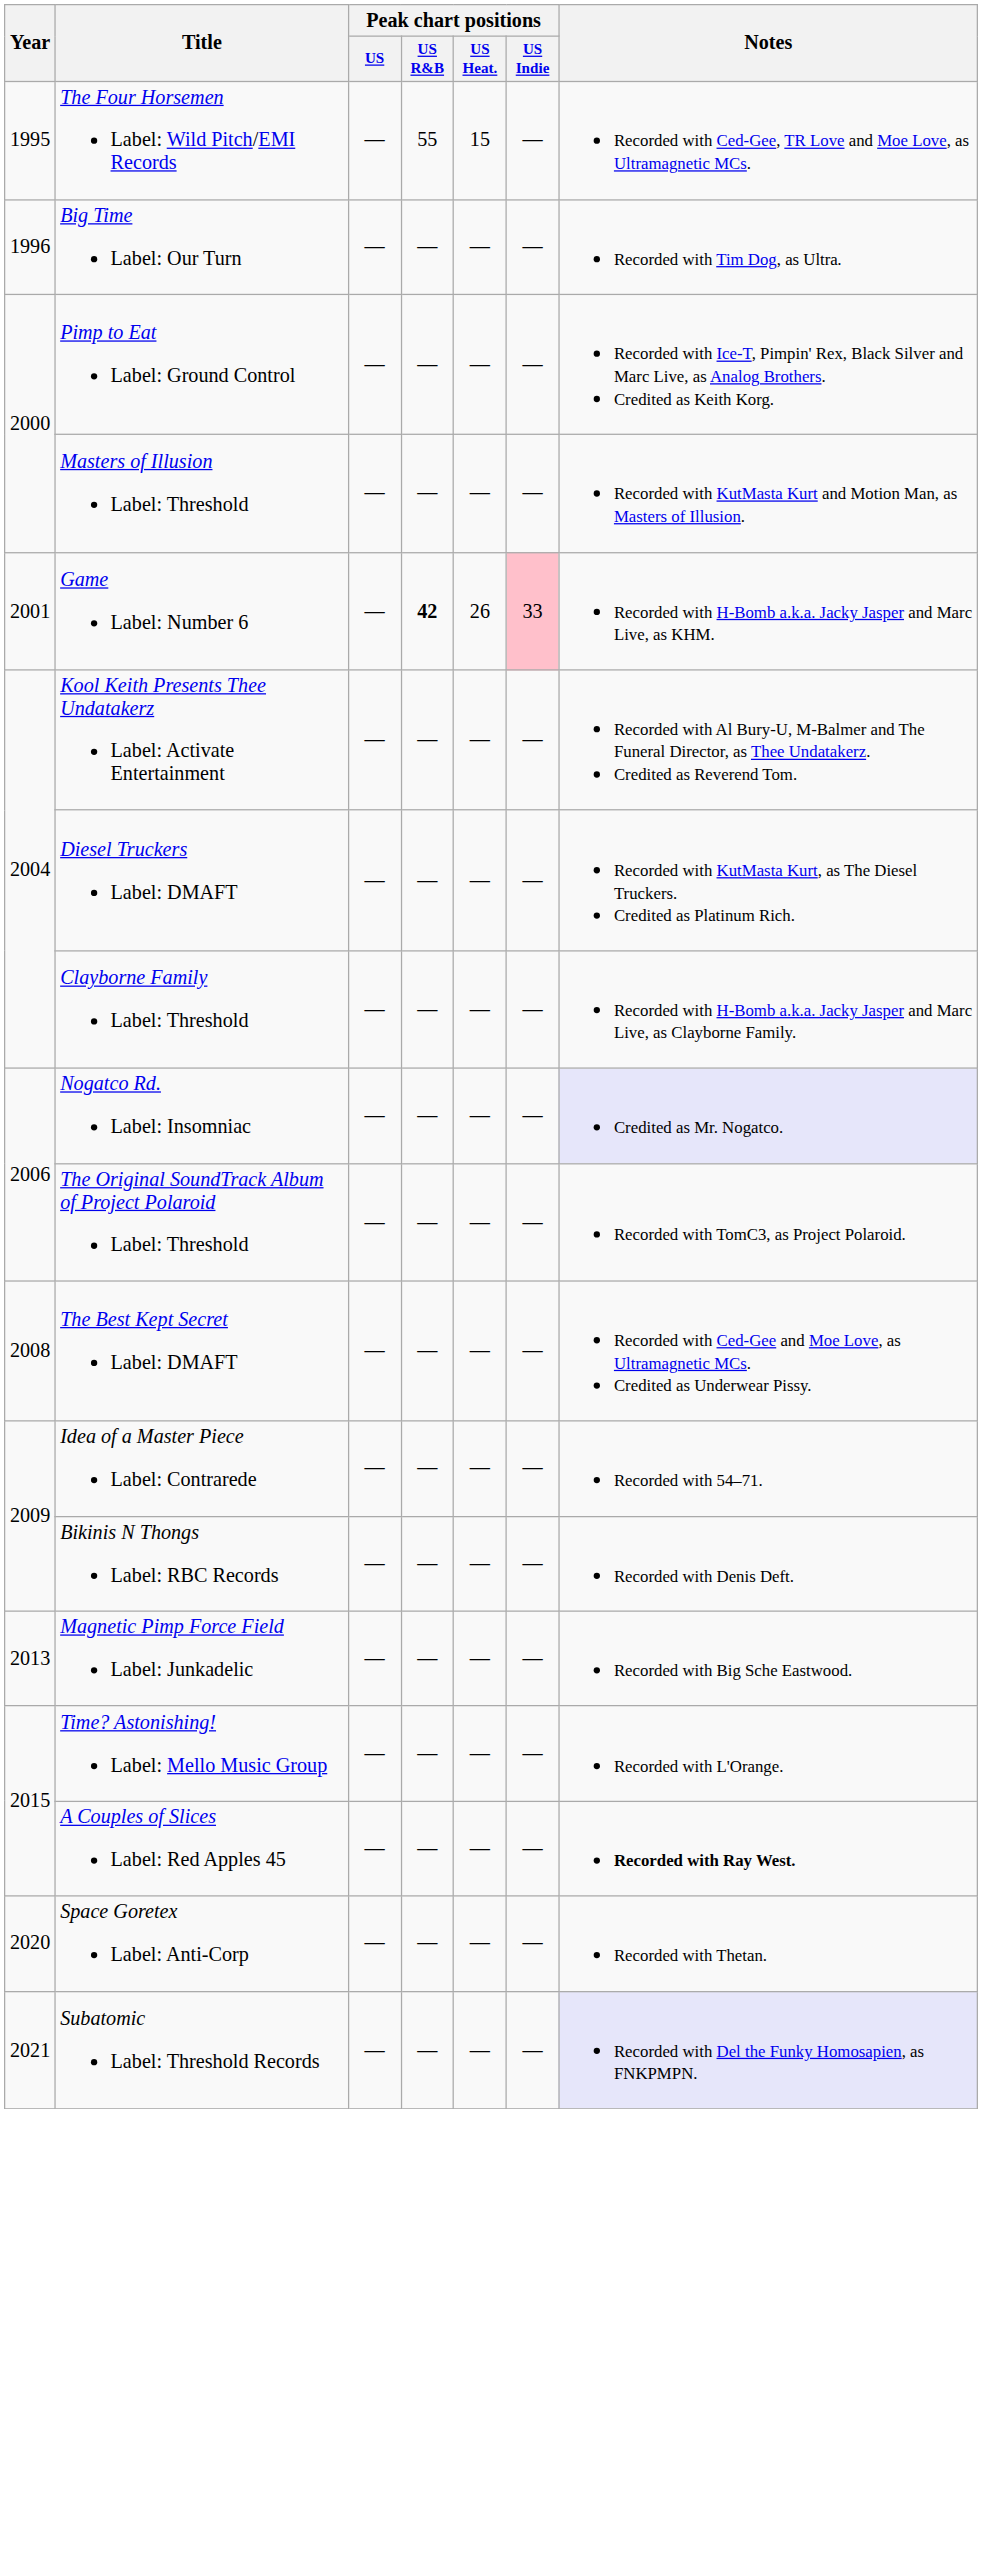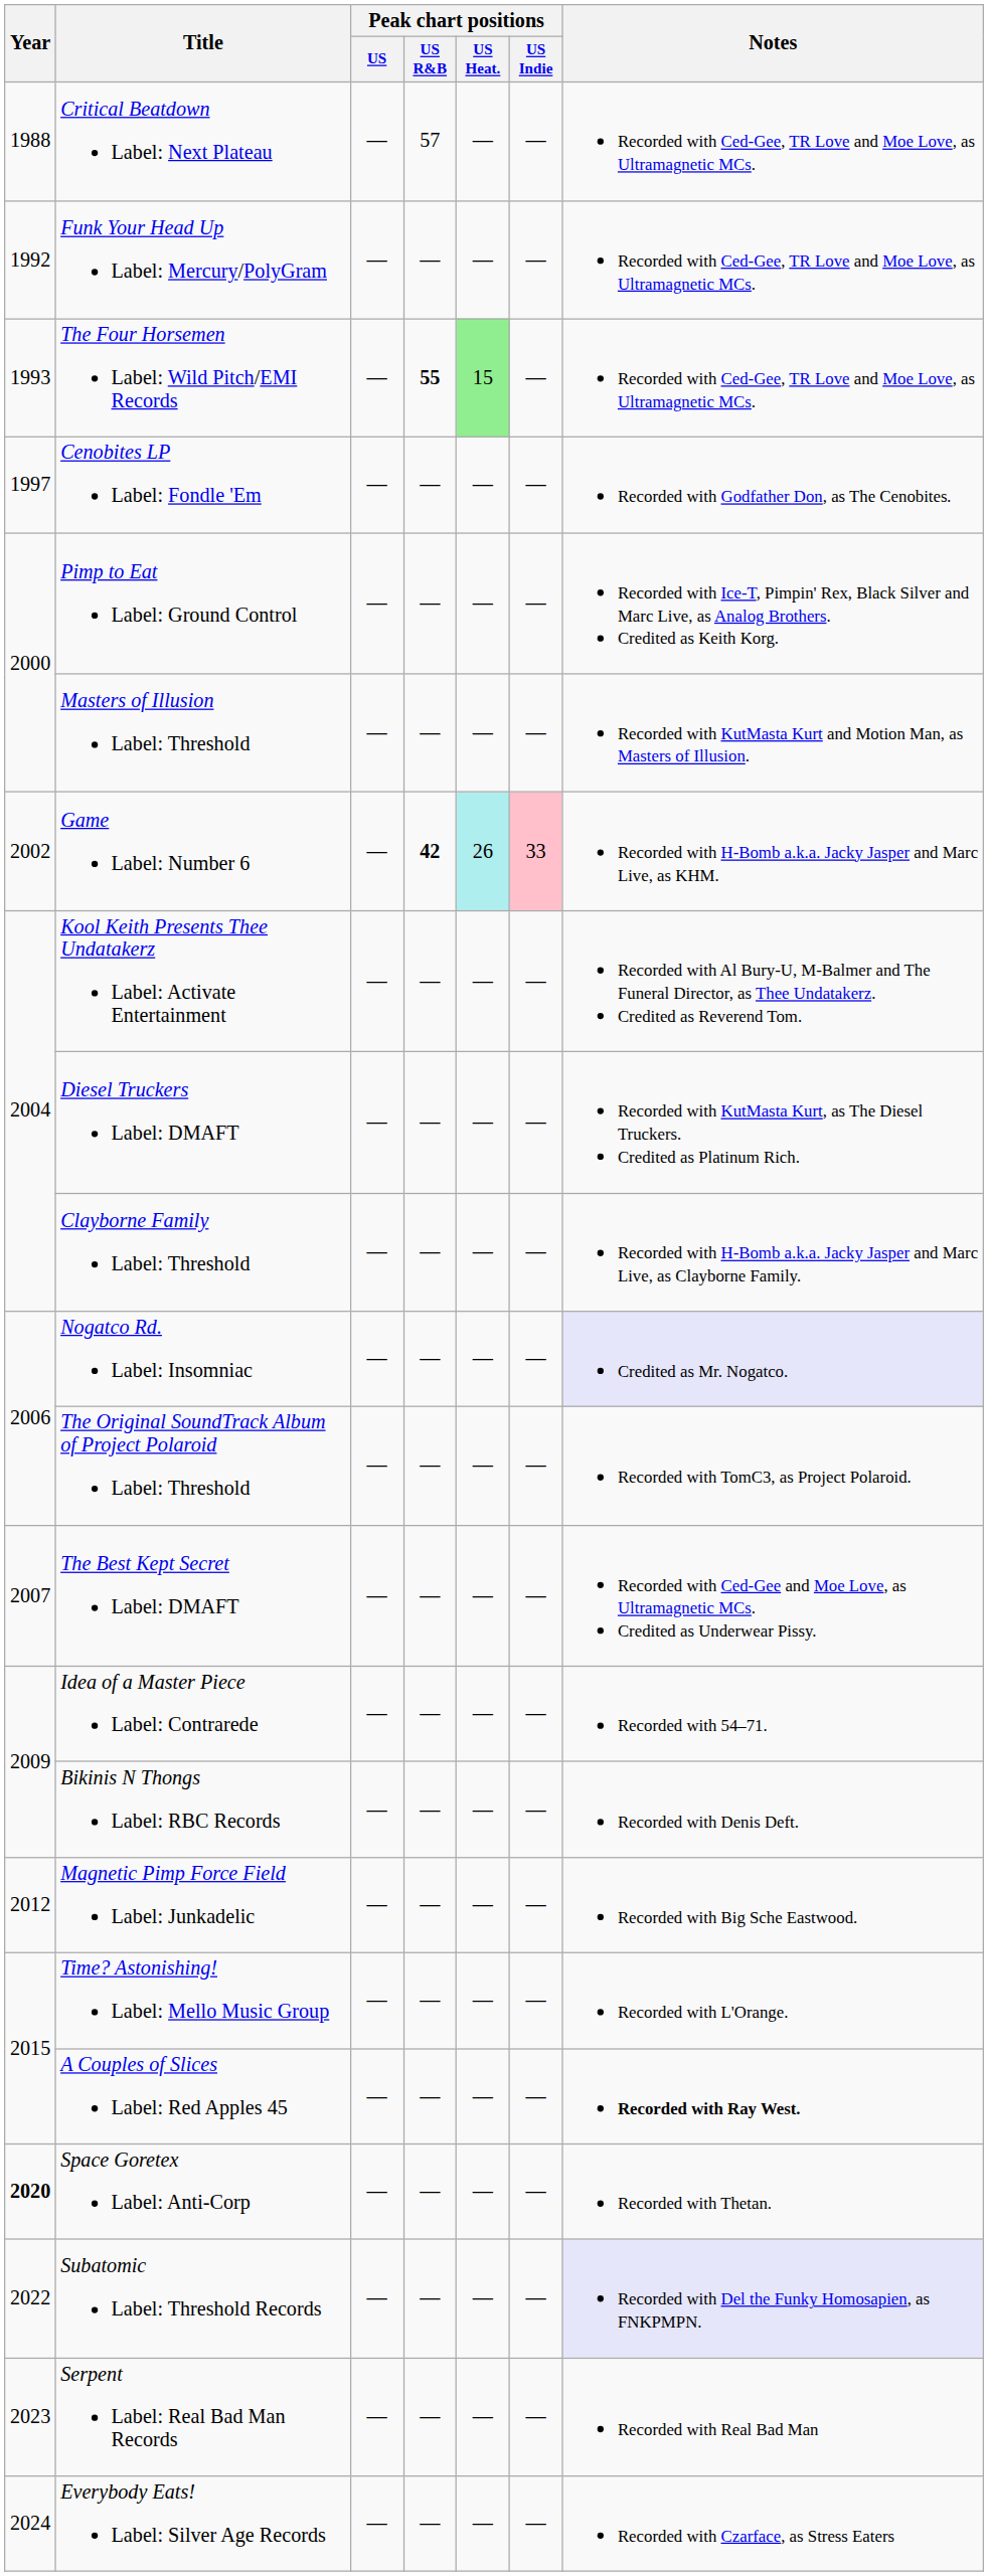+ row: 1988 | Critical Beatdown Label: Next Plateau | — | 57 | — | — | Recorded with Ced-Gee, TR Love and Moe Love, as Ultramagnetic MCs.
+ row: 1992 | Funk Your Head Up Label: Mercury/PolyGram | — | — | — | — | Recorded with Ced-Gee, TR Love and Moe Love, as Ultramagnetic MCs.
The Four Horsemen Label: Wild Pitch/EMI Records | Year: 1995 -> 1993
The Four Horsemen Label: Wild Pitch/EMI Records | Peak chart positions / US R&B: normal -> bold
The Four Horsemen Label: Wild Pitch/EMI Records | Peak chart positions / US Heat.: no background -> lightgreen background
- row: 1996 | Big Time Label: Our Turn | — | — | — | — | Recorded with Tim Dog, as Ultra.
+ row: 1997 | Cenobites LP Label: Fondle 'Em | — | — | — | — | Recorded with Godfather Don, as The Cenobites.
Game Label: Number 6 | Year: 2001 -> 2002
Game Label: Number 6 | Peak chart positions / US Heat.: no background -> paleturquoise background
The Best Kept Secret Label: DMAFT | Year: 2008 -> 2007
Magnetic Pimp Force Field Label: Junkadelic | Year: 2013 -> 2012
Space Goretex Label: Anti-Corp | Year: normal -> bold
Subatomic Label: Threshold Records | Year: 2021 -> 2022
+ row: 2023 | Serpent Label: Real Bad Man Records | — | — | — | — | Recorded with Real Bad Man
+ row: 2024 | Everybody Eats! Label: Silver Age Records | — | — | — | — | Recorded with Czarface, as Stress Eaters
